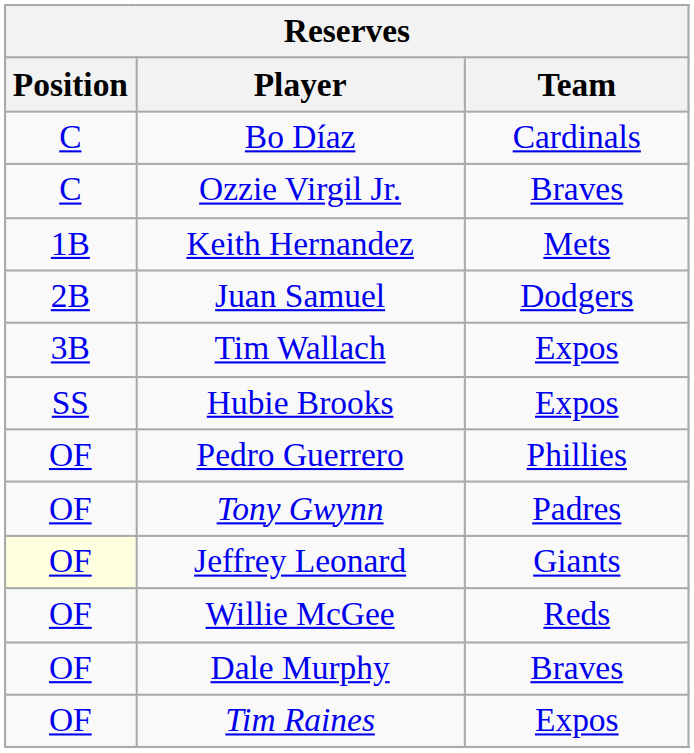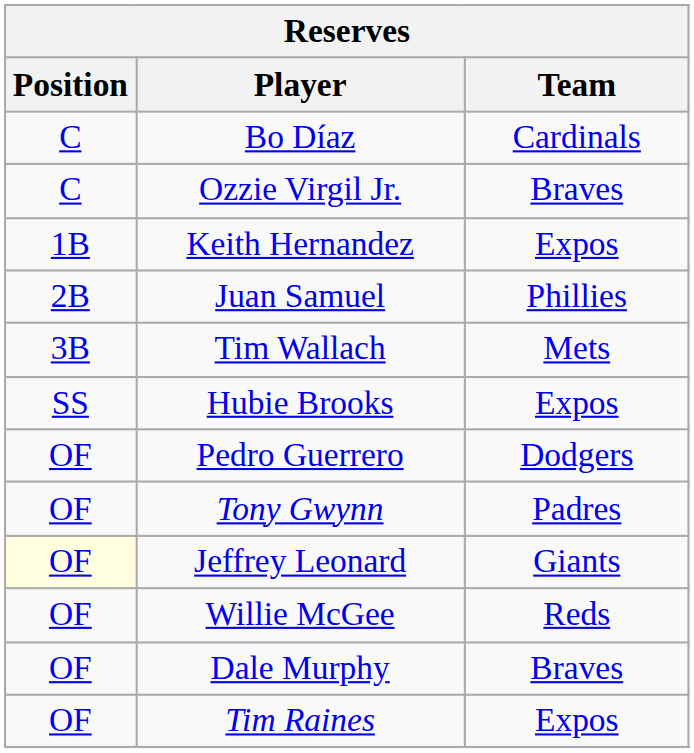Keith Hernandez | Team: Mets -> Expos
Juan Samuel | Team: Dodgers -> Phillies
Tim Wallach | Team: Expos -> Mets
Pedro Guerrero | Team: Phillies -> Dodgers
